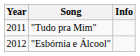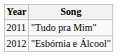- column: Info
